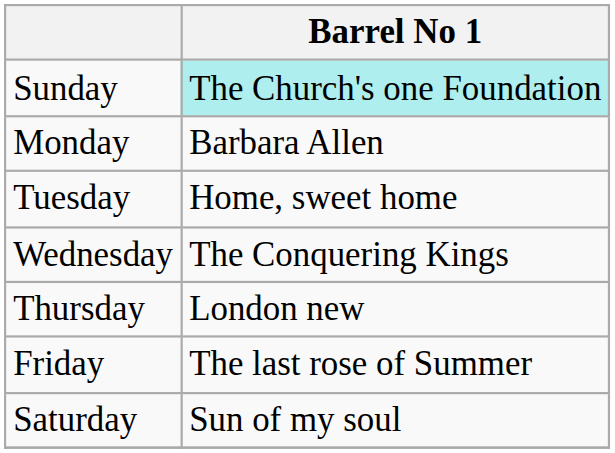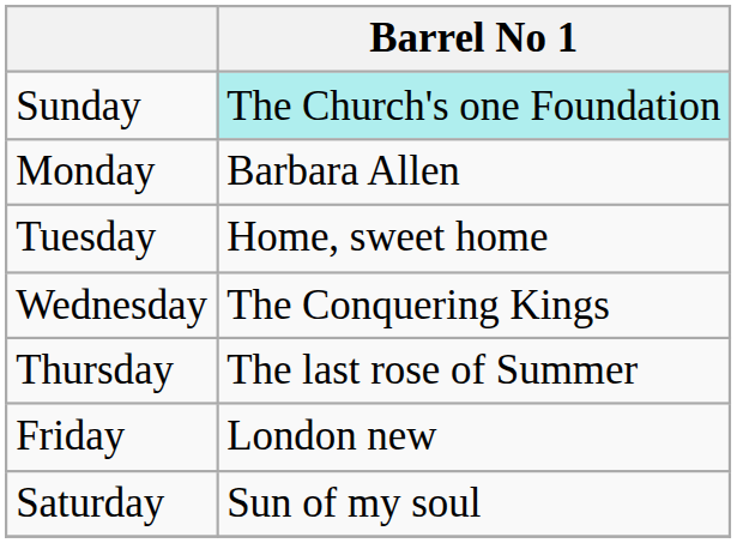Thursday | Barrel No 1: London new -> The last rose of Summer
Friday | Barrel No 1: The last rose of Summer -> London new
